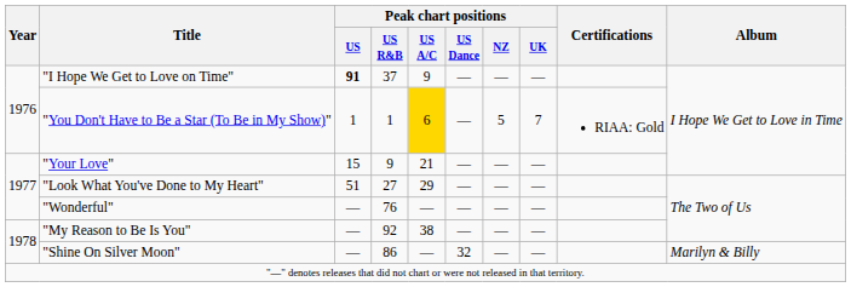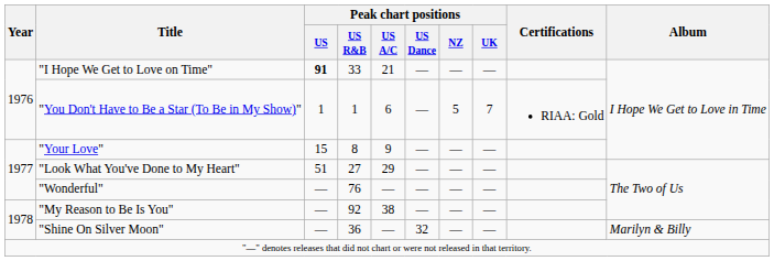"I Hope We Get to Love on Time" | Peak chart positions / US R&B: 37 -> 33
"I Hope We Get to Love on Time" | Peak chart positions / US A/C: 9 -> 21
"You Don't Have to Be a Star (To Be in My Show)" | Peak chart positions / US A/C: gold background -> no background
"Your Love" | Peak chart positions / US R&B: 9 -> 8
"Your Love" | Peak chart positions / US A/C: 21 -> 9
"Shine On Silver Moon" | Peak chart positions / US R&B: 86 -> 36
